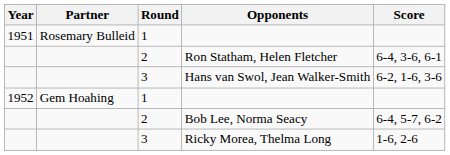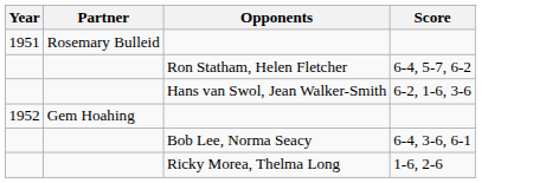- column: Round | 1 | 2 | 3 | 1 | 2 | 3
Ron Statham, Helen Fletcher | Score: 6-4, 3-6, 6-1 -> 6-4, 5-7, 6-2
Bob Lee, Norma Seacy | Score: 6-4, 5-7, 6-2 -> 6-4, 3-6, 6-1
